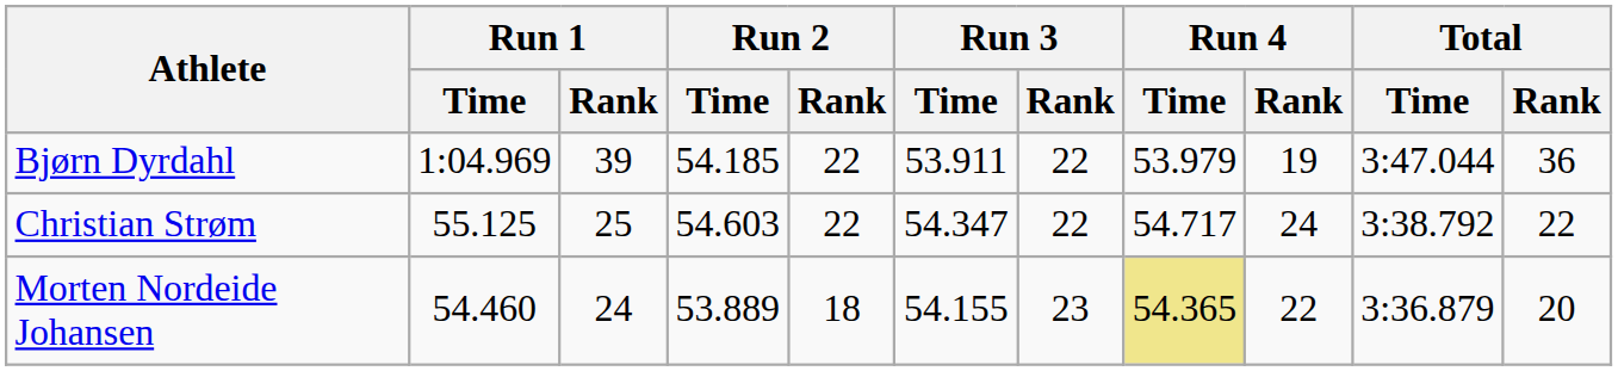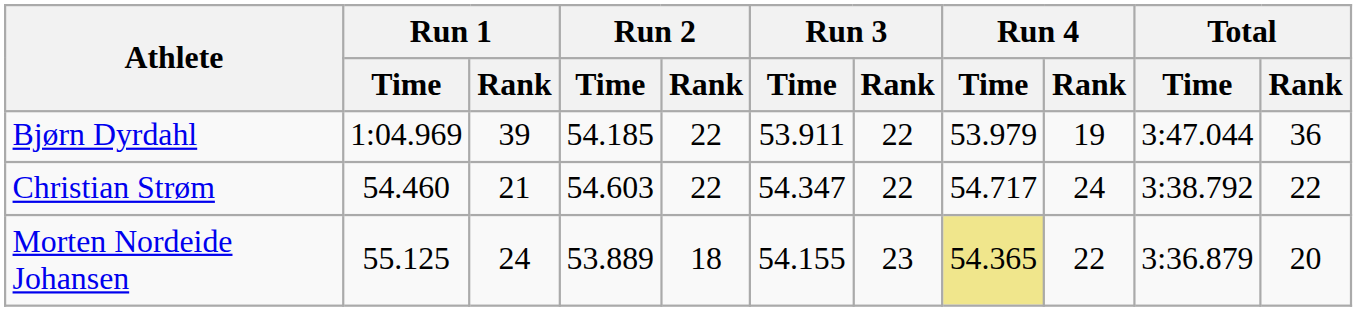Christian Strøm | Run 1 / Time: 55.125 -> 54.460
Christian Strøm | Run 1 / Rank: 25 -> 21
Morten Nordeide Johansen | Run 1 / Time: 54.460 -> 55.125
